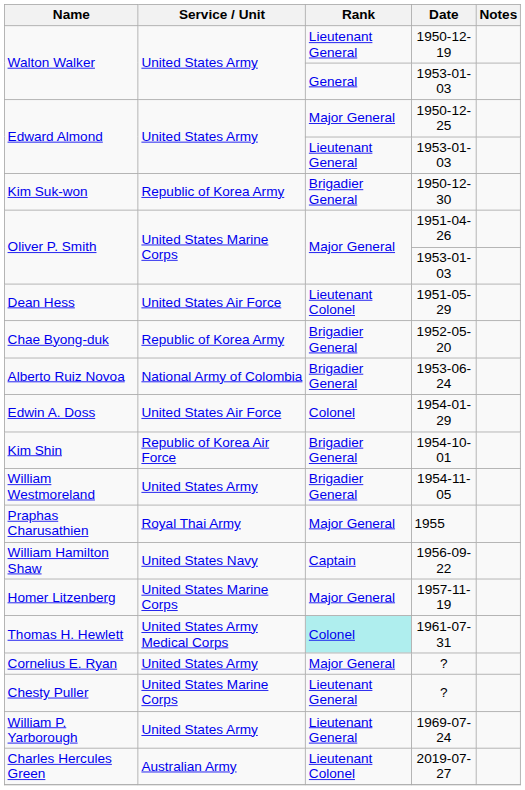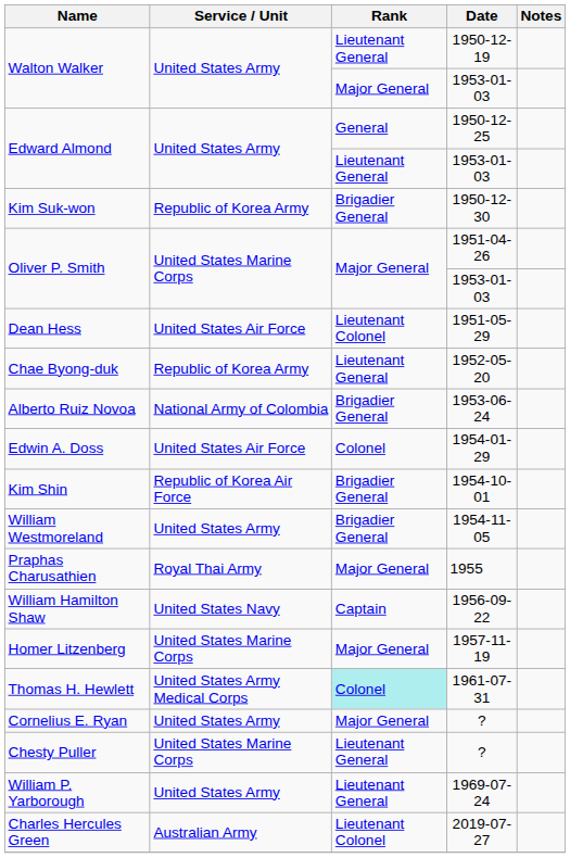Walton Walker / 1953-01-03 | Rank: General -> Major General
Edward Almond / 1950-12-25 | Rank: Major General -> General
Chae Byong-duk | Rank: Brigadier General -> Lieutenant General
